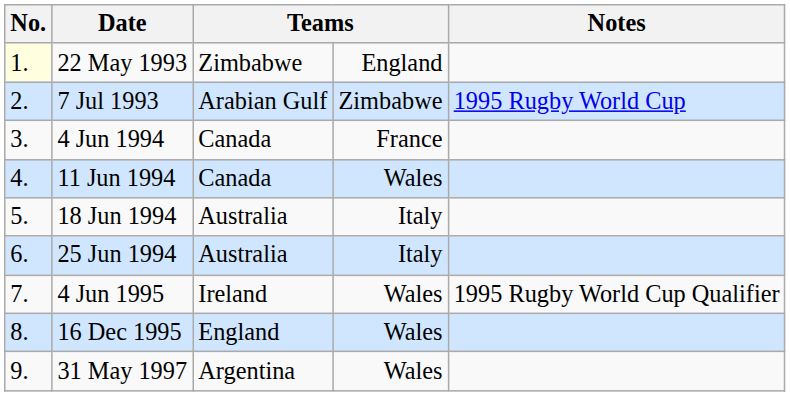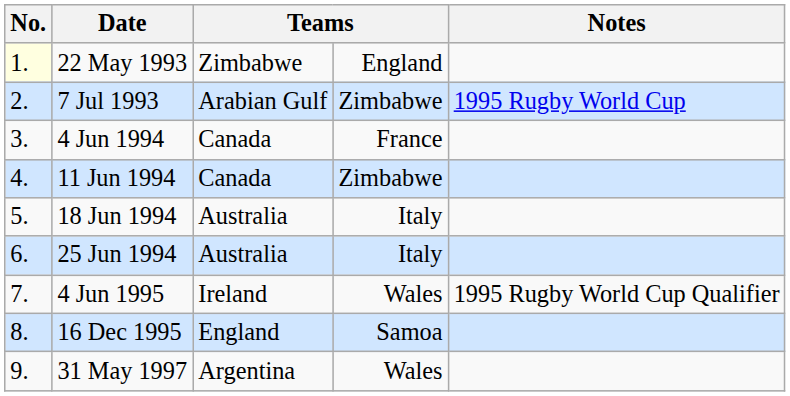11 Jun 1994 | column 4: Wales -> Zimbabwe
16 Dec 1995 | column 4: Wales -> Samoa
